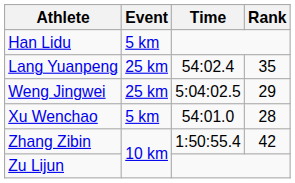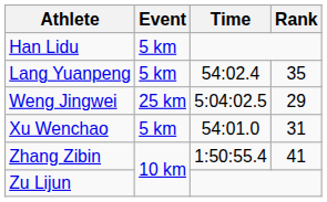Lang Yuanpeng | Event: 25 km -> 5 km
Xu Wenchao | Rank: 28 -> 31
Zhang Zibin | Rank: 42 -> 41
